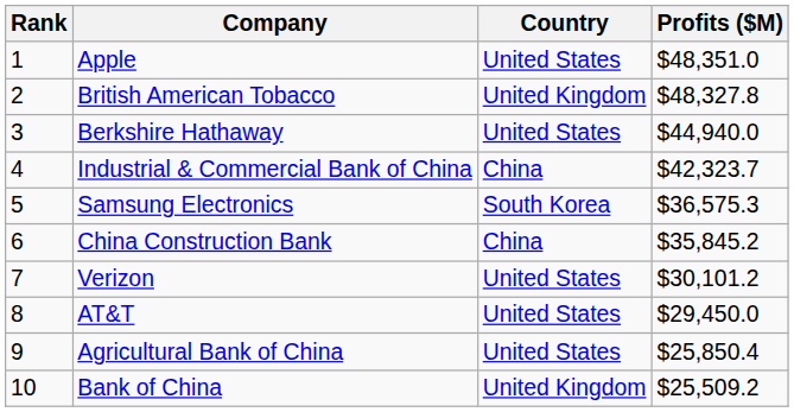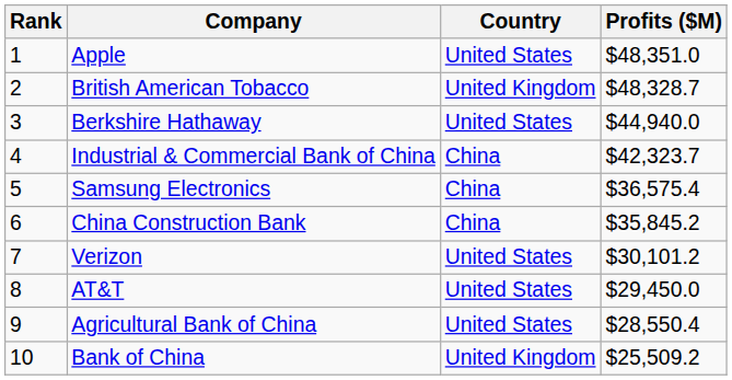British American Tobacco | Profits ($M): $48,327.8 -> $48,328.7
Samsung Electronics | Country: South Korea -> China
Samsung Electronics | Profits ($M): $36,575.3 -> $36,575.4
Agricultural Bank of China | Profits ($M): $25,850.4 -> $28,550.4
